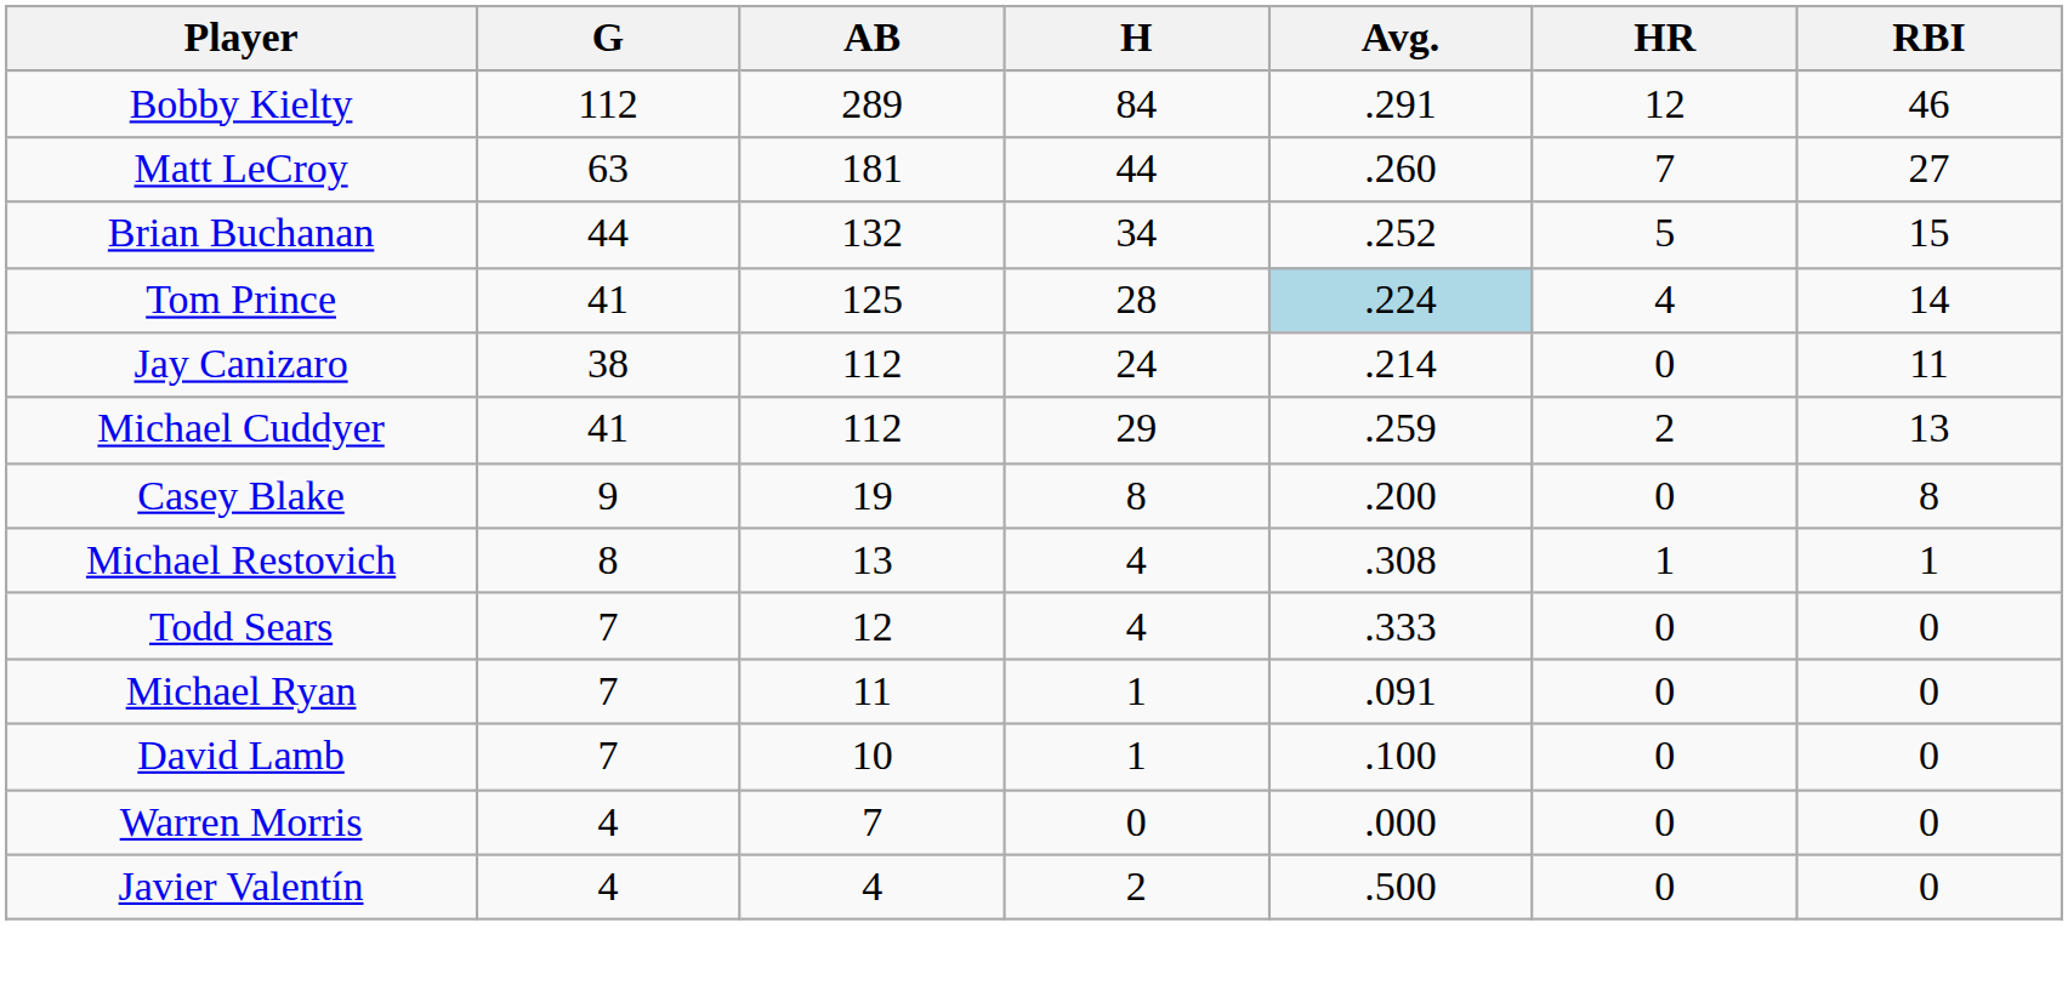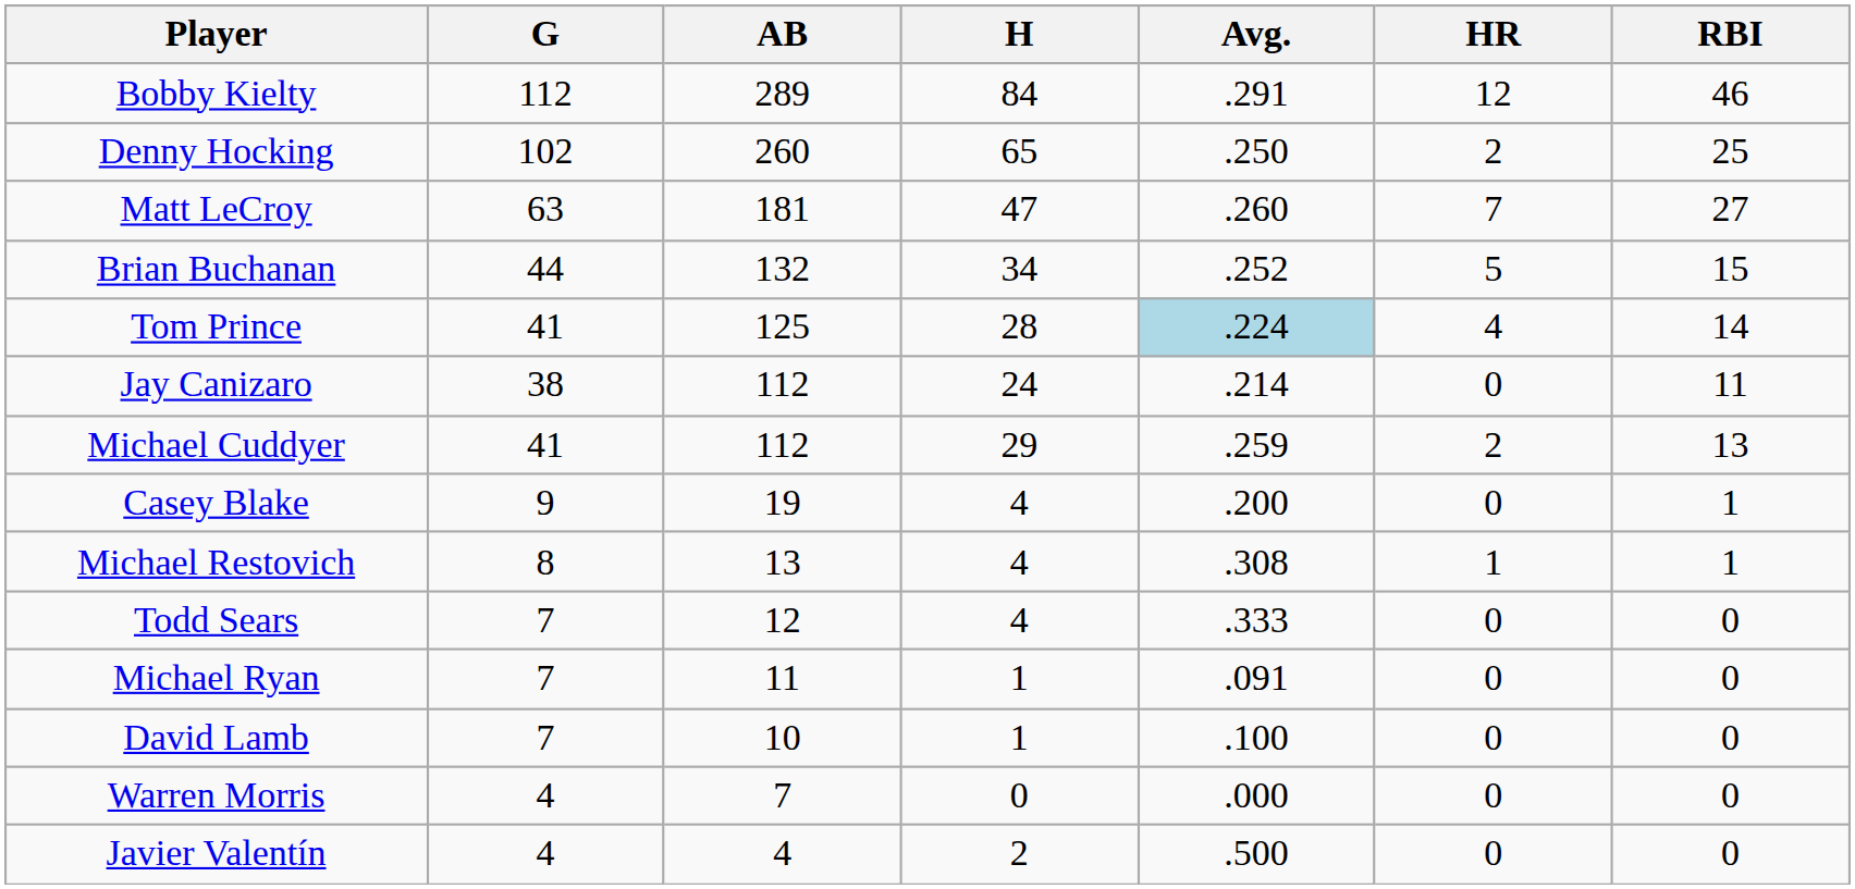+ row: Denny Hocking | 102 | 260 | 65 | .250 | 2 | 25
Matt LeCroy | H: 44 -> 47
Casey Blake | H: 8 -> 4
Casey Blake | RBI: 8 -> 1
